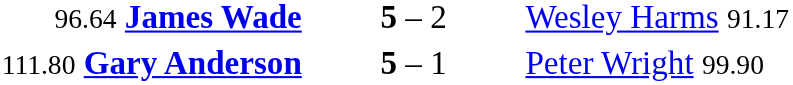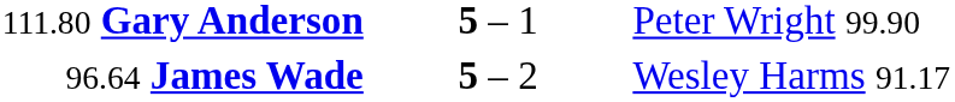rows swapped: 96.64 James Wade <-> 111.80 Gary Anderson
